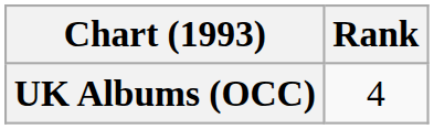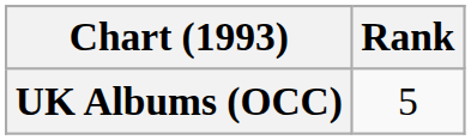UK Albums (OCC) | Rank: 4 -> 5
